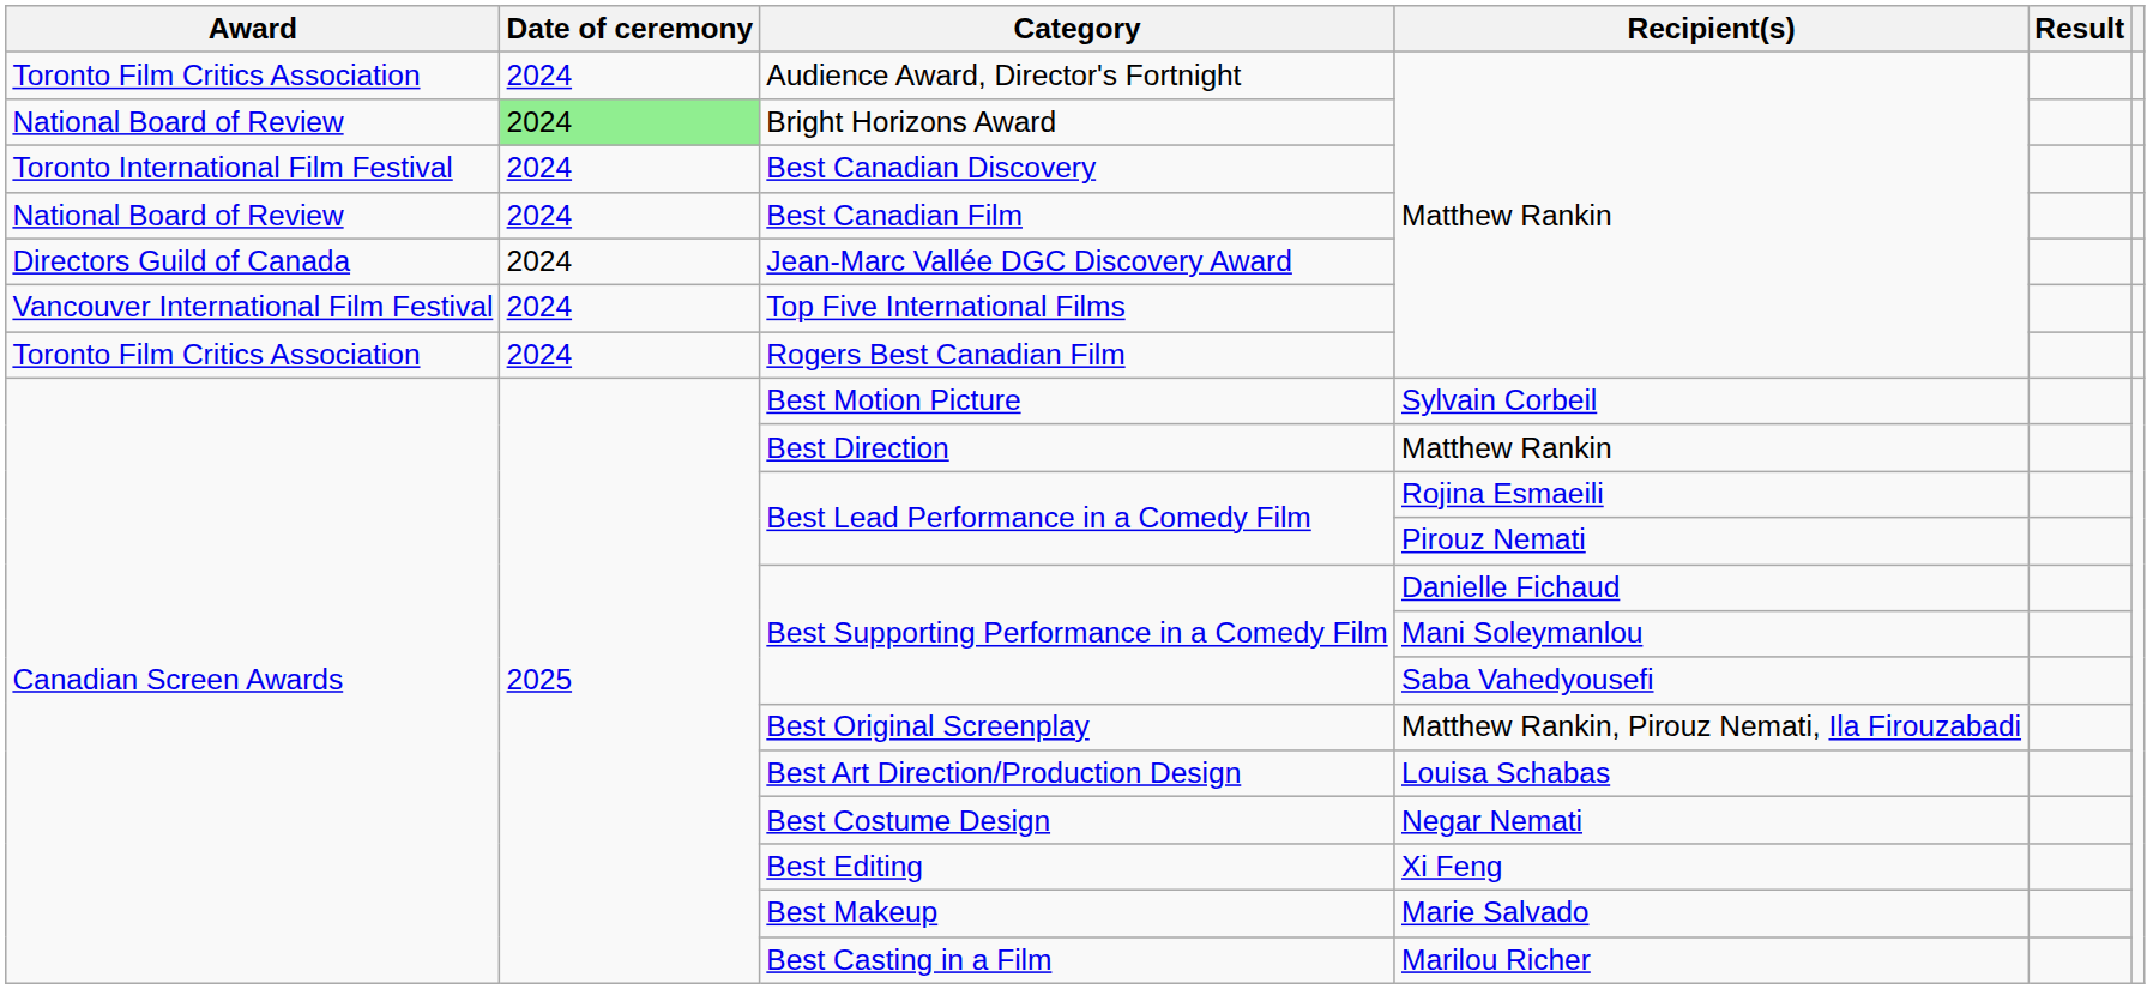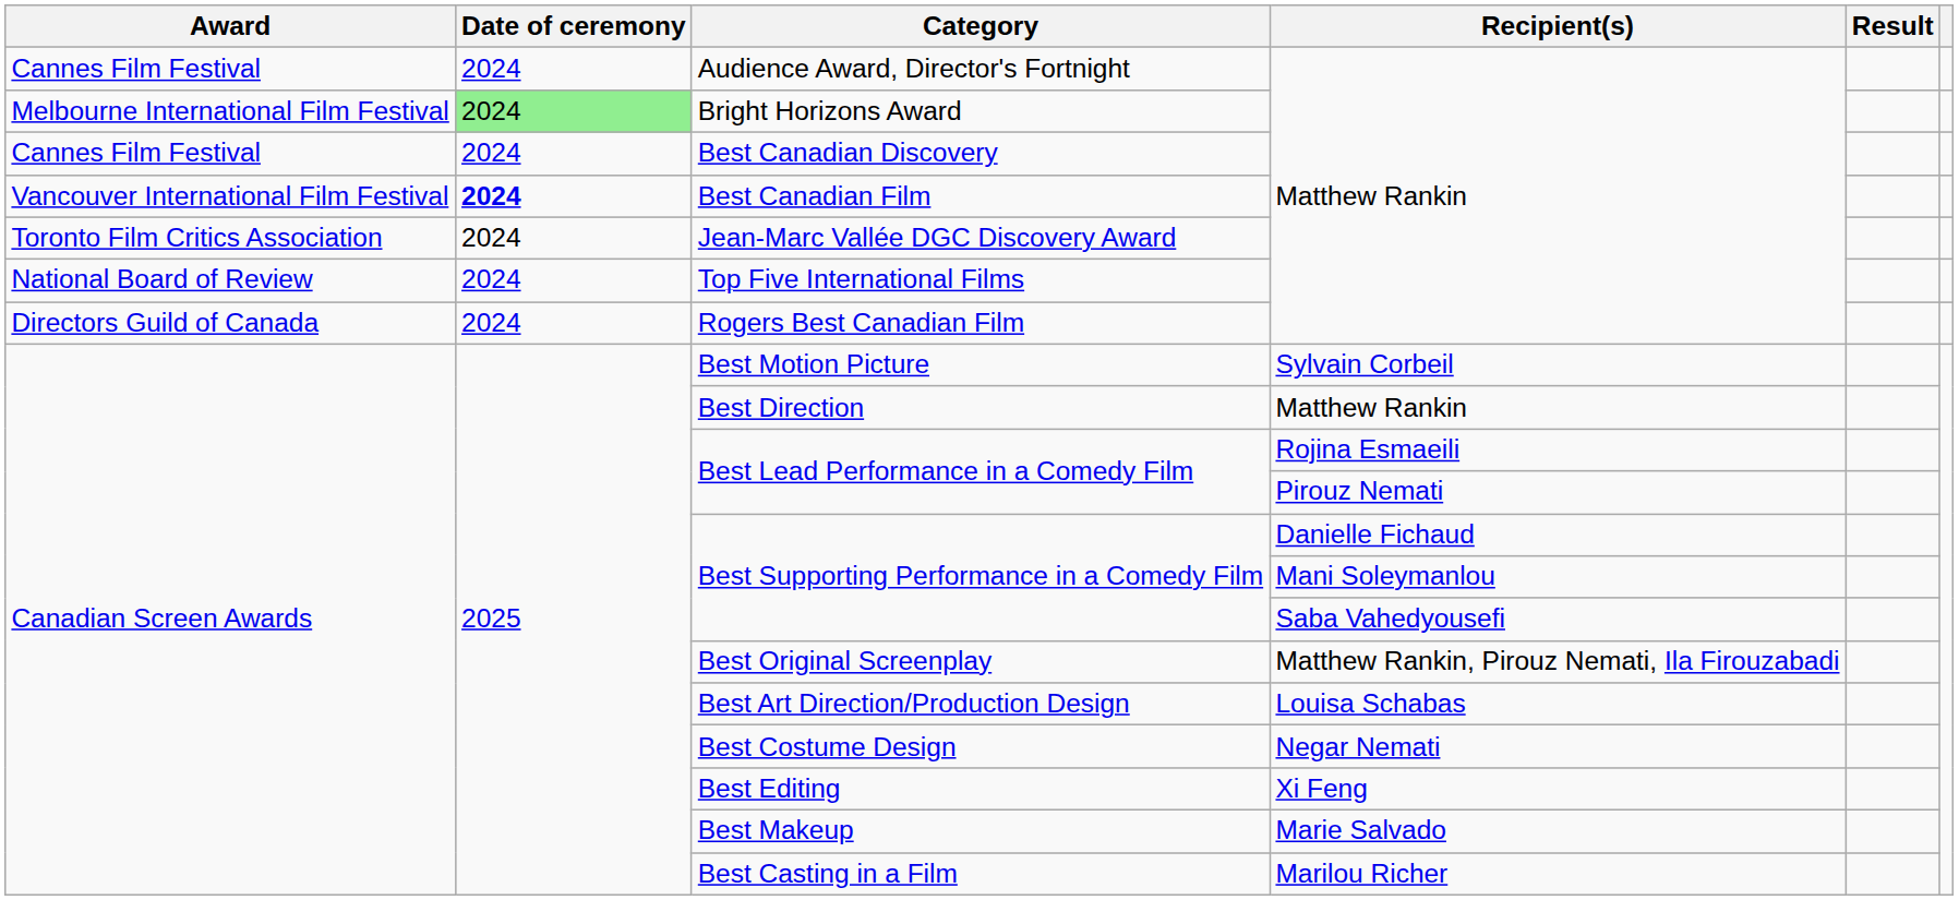Audience Award, Director's Fortnight | Award: Toronto Film Critics Association -> Cannes Film Festival
Bright Horizons Award | Award: National Board of Review -> Melbourne International Film Festival
Best Canadian Discovery | Award: Toronto International Film Festival -> Cannes Film Festival
Best Canadian Film | Award: National Board of Review -> Vancouver International Film Festival
Best Canadian Film | Date of ceremony: normal -> bold
Jean-Marc Vallée DGC Discovery Award | Award: Directors Guild of Canada -> Toronto Film Critics Association
Top Five International Films | Award: Vancouver International Film Festival -> National Board of Review
Rogers Best Canadian Film | Award: Toronto Film Critics Association -> Directors Guild of Canada
